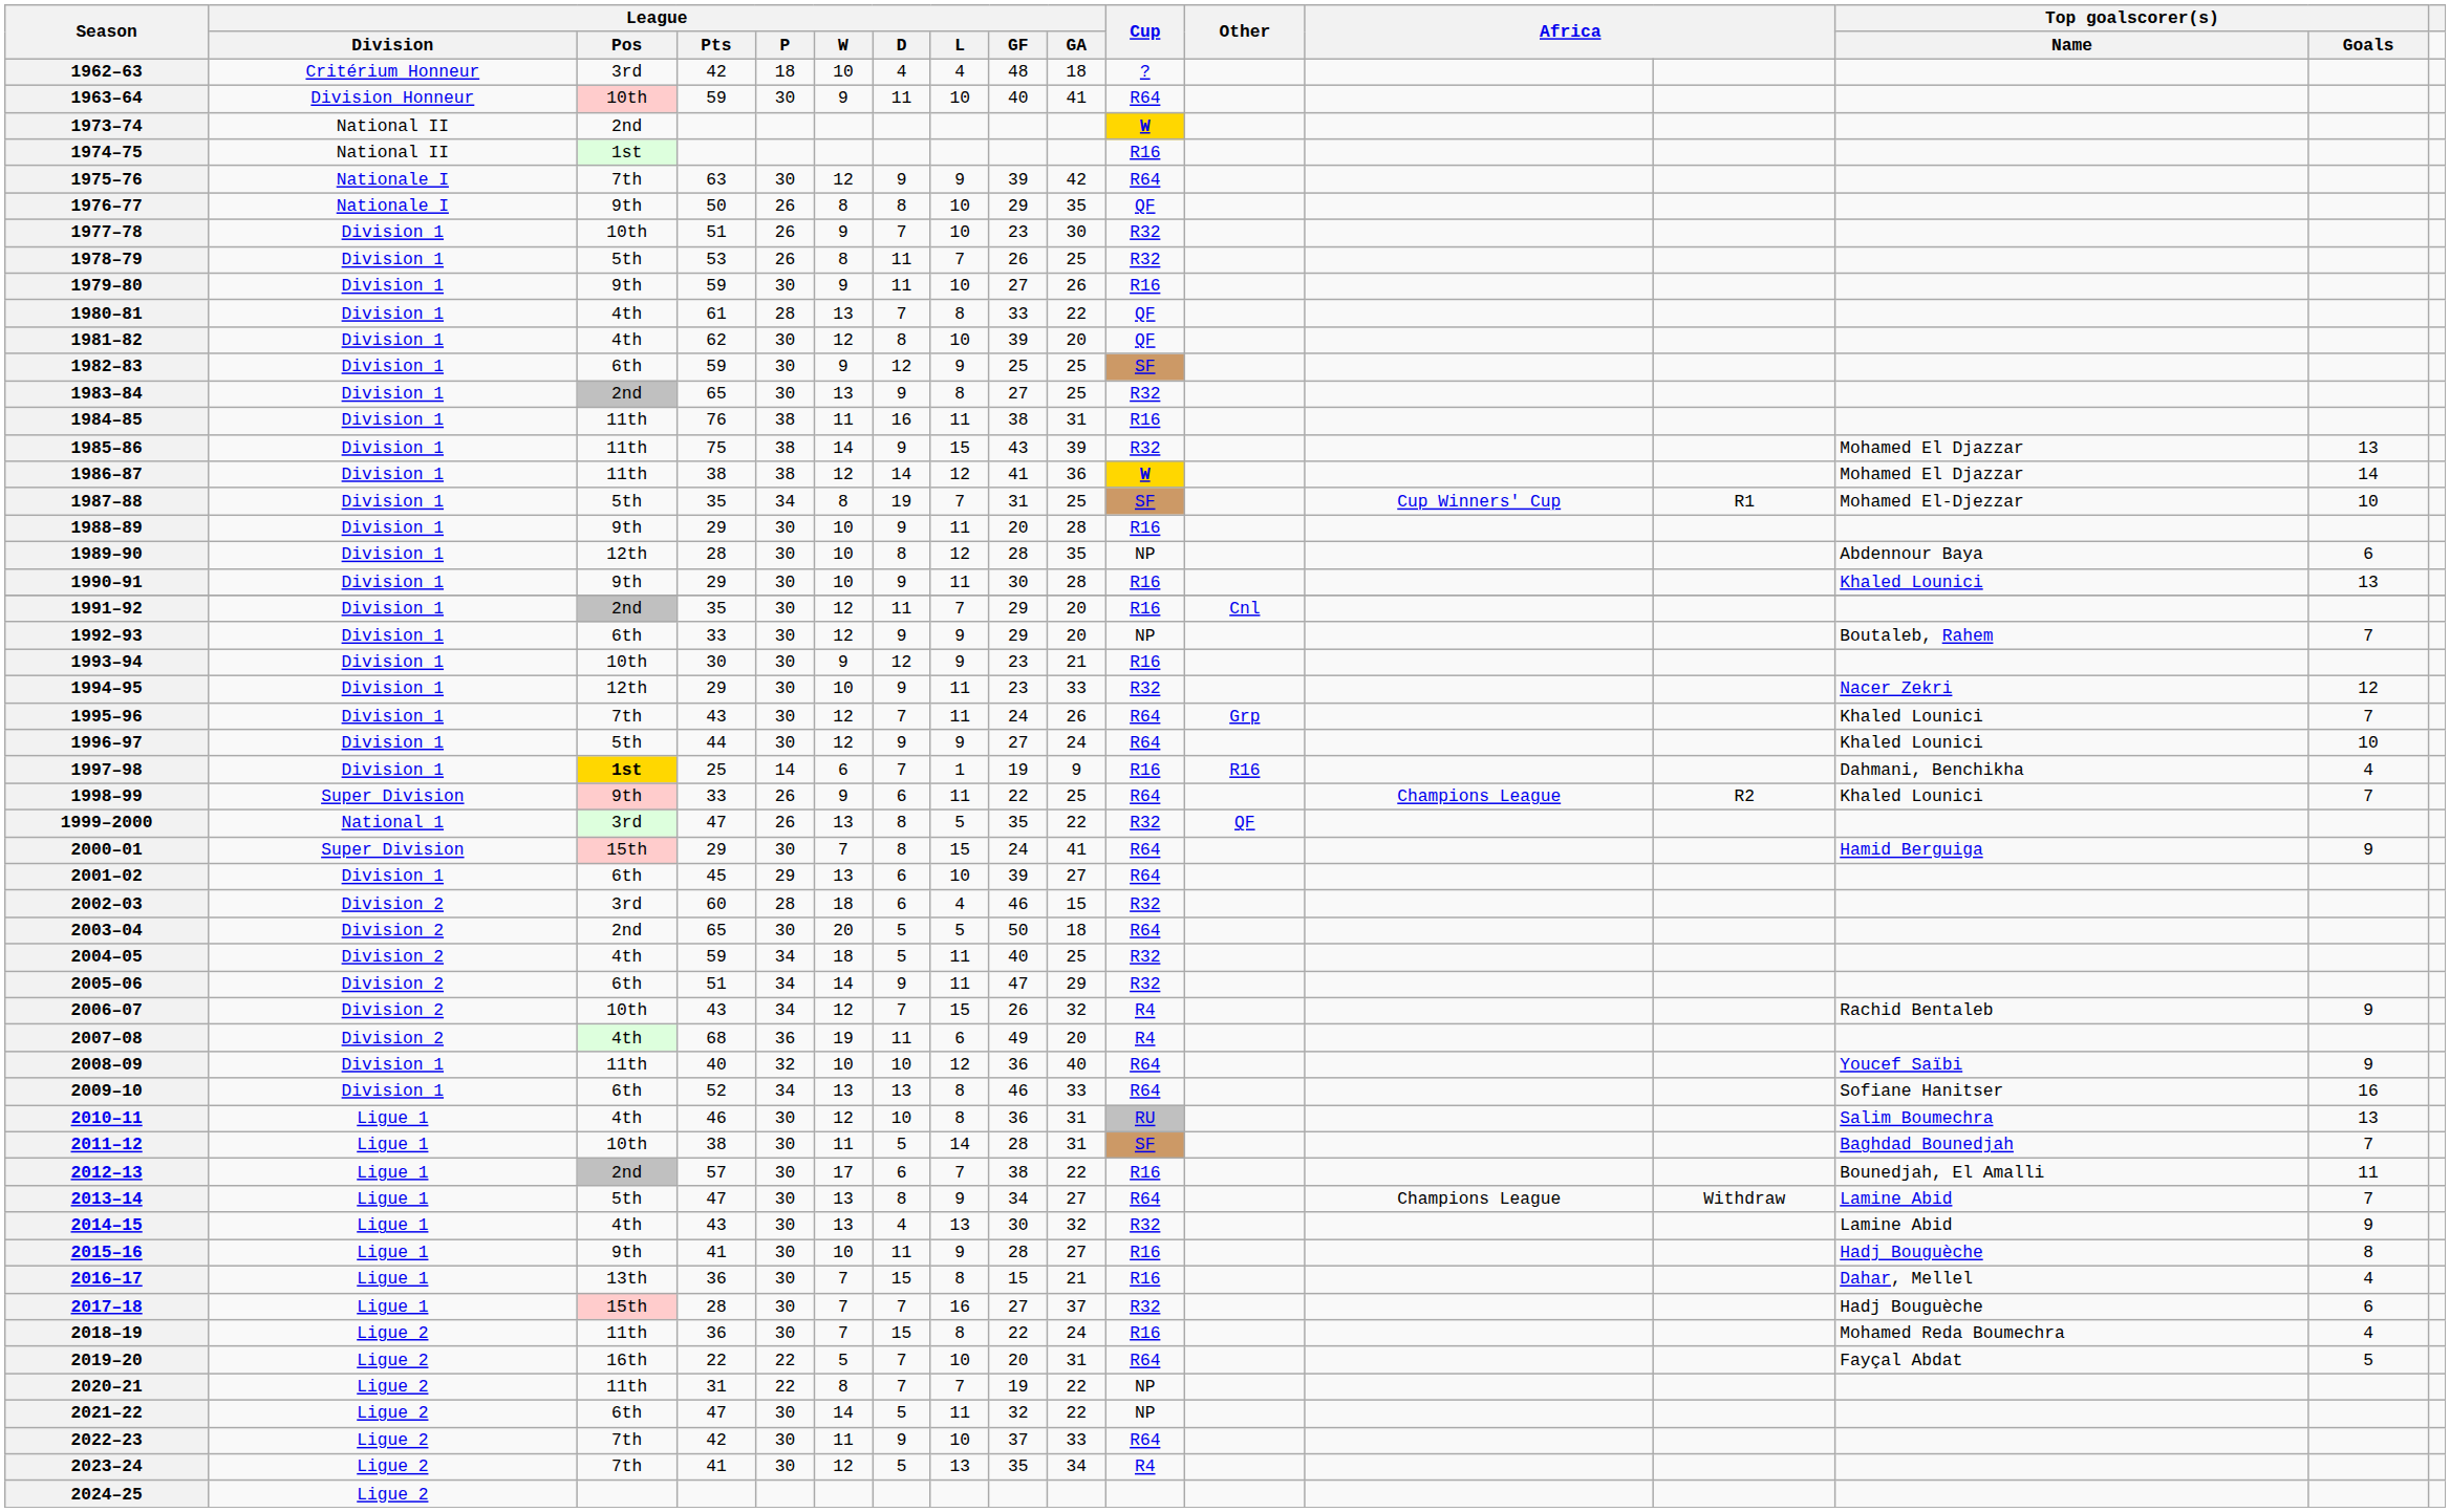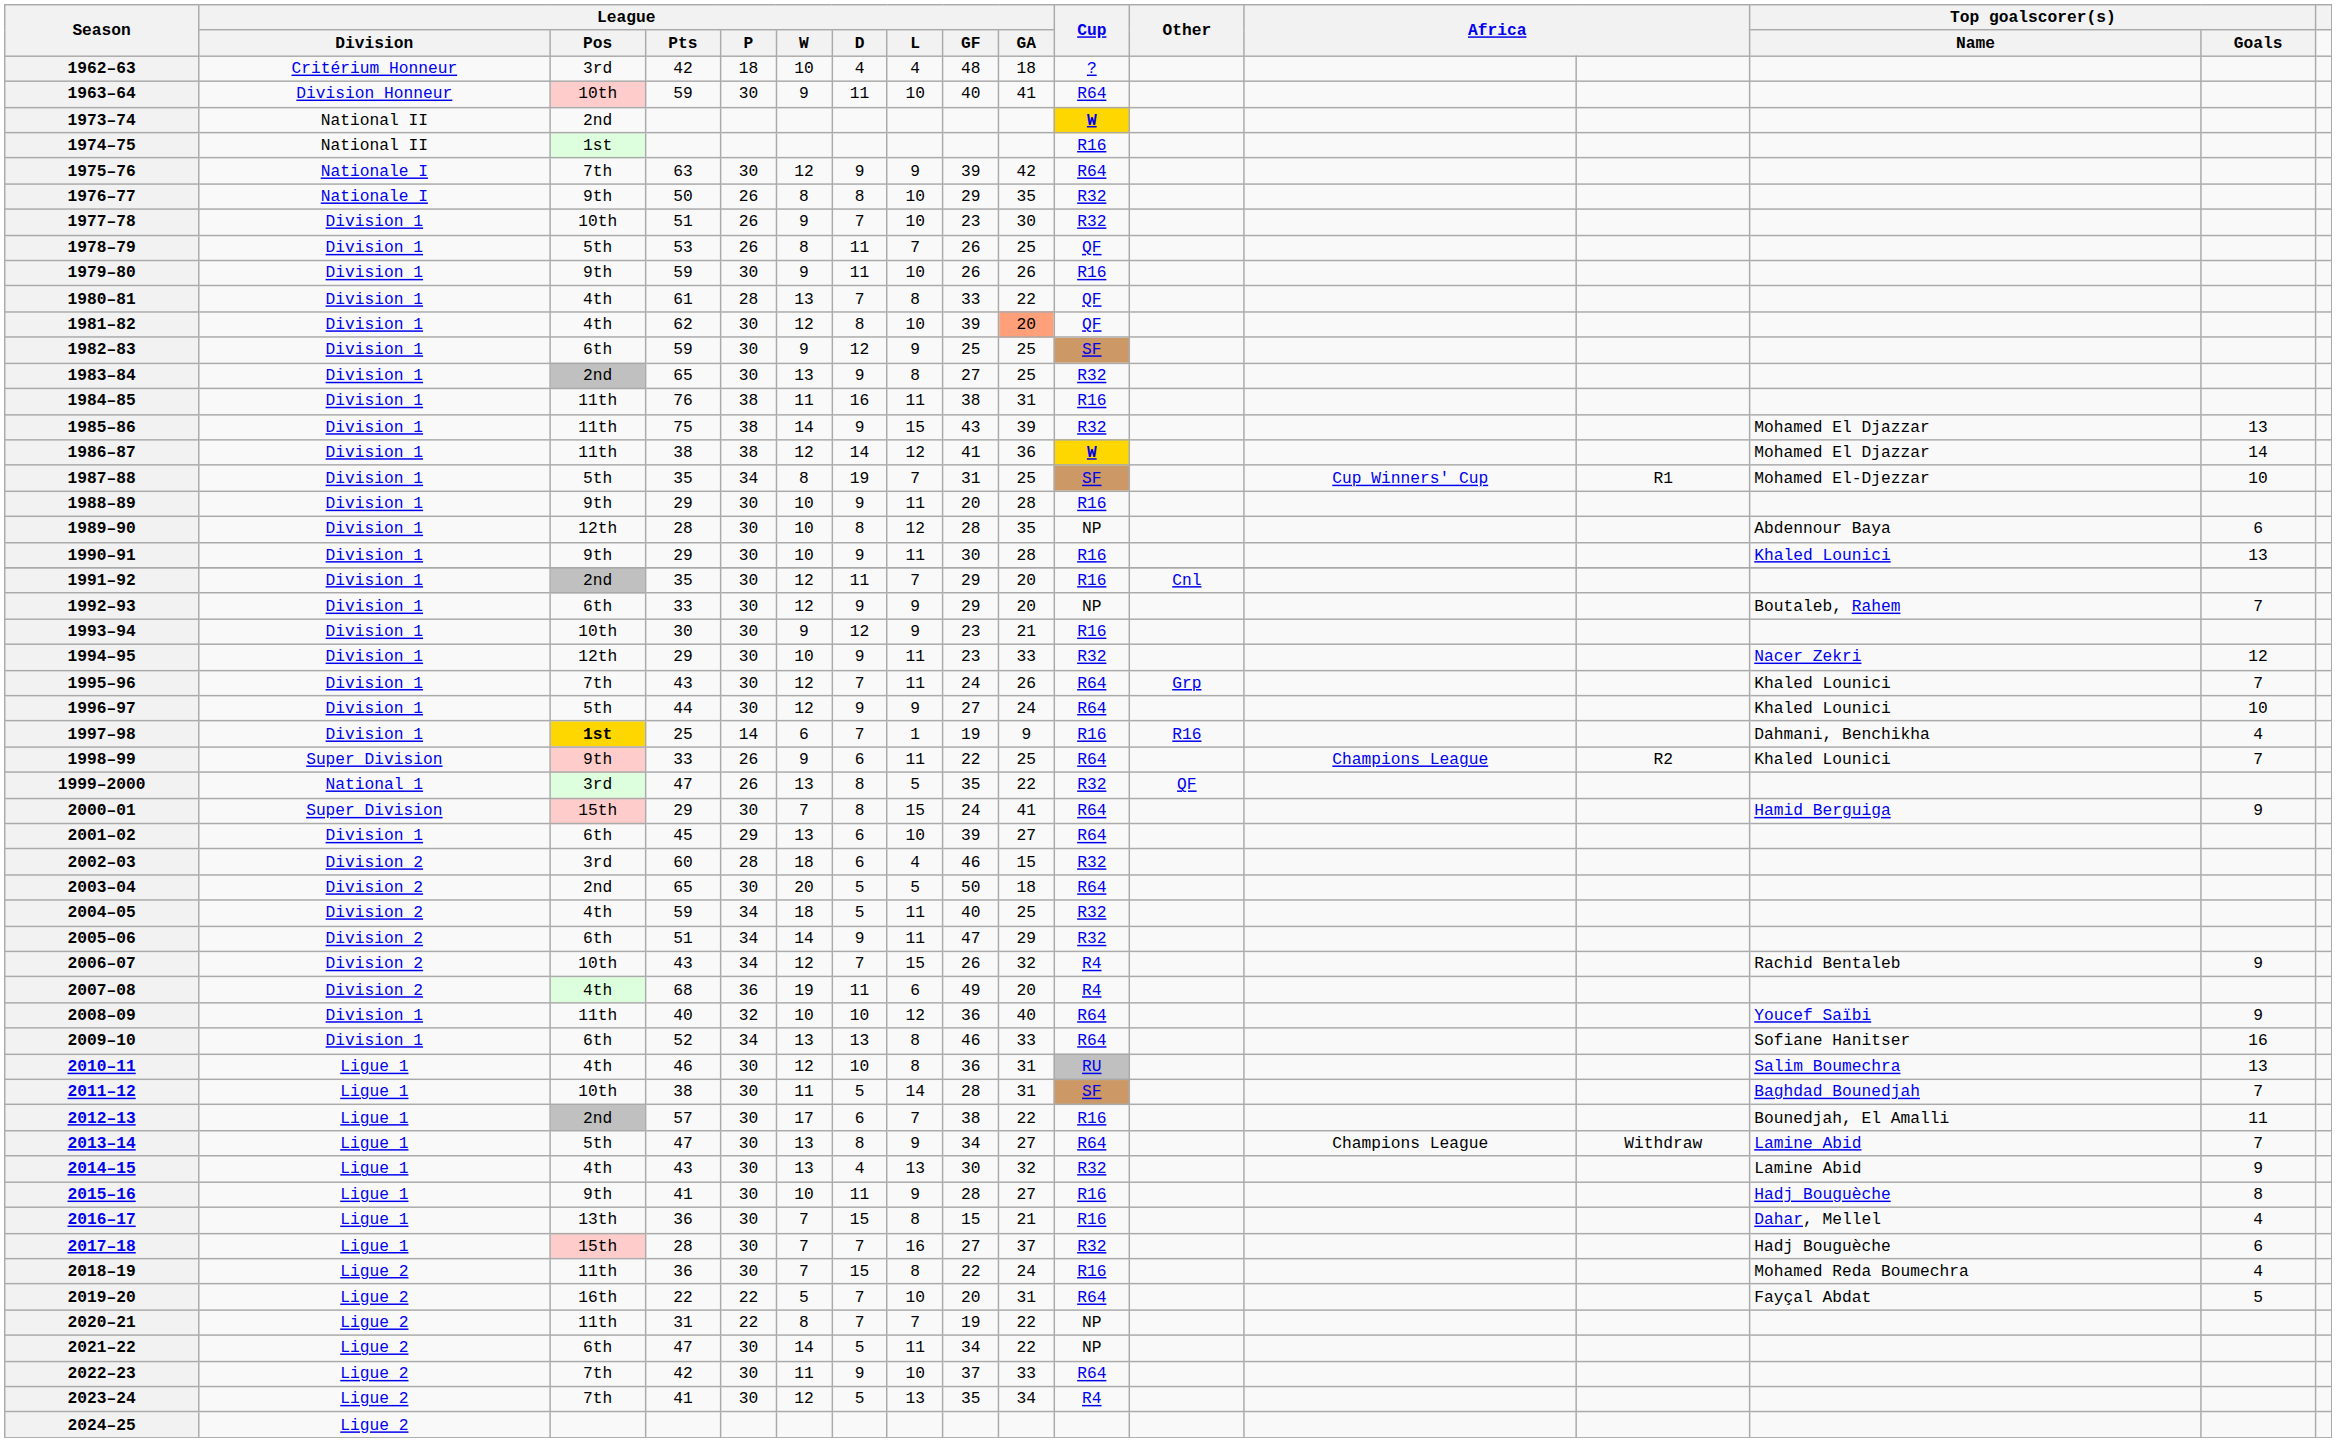1976–77 | Cup: QF -> R32
1978–79 | Cup: R32 -> QF
1979–80 | League / GF: 27 -> 26
1981–82 | League / GA: no background -> lightsalmon background
2021–22 | League / GF: 32 -> 34
